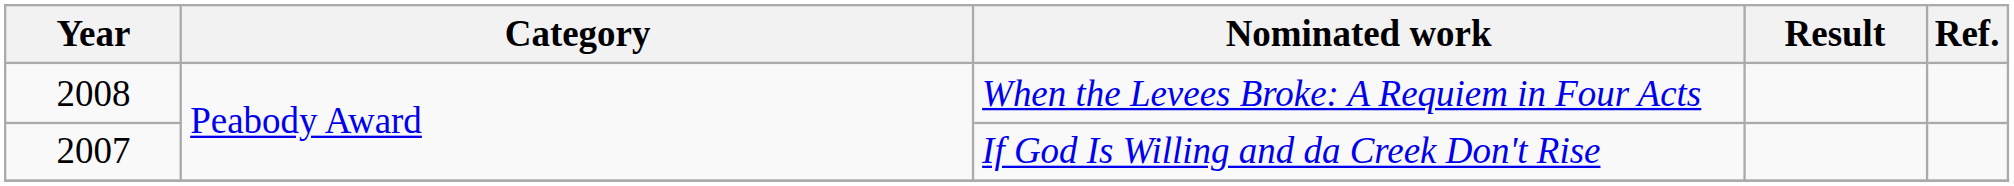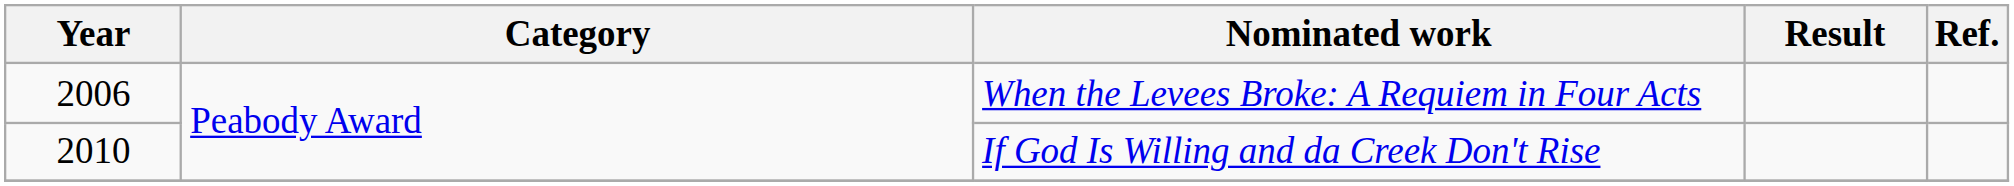When the Levees Broke: A Requiem in Four Acts | Year: 2008 -> 2006
If God Is Willing and da Creek Don't Rise | Year: 2007 -> 2010
